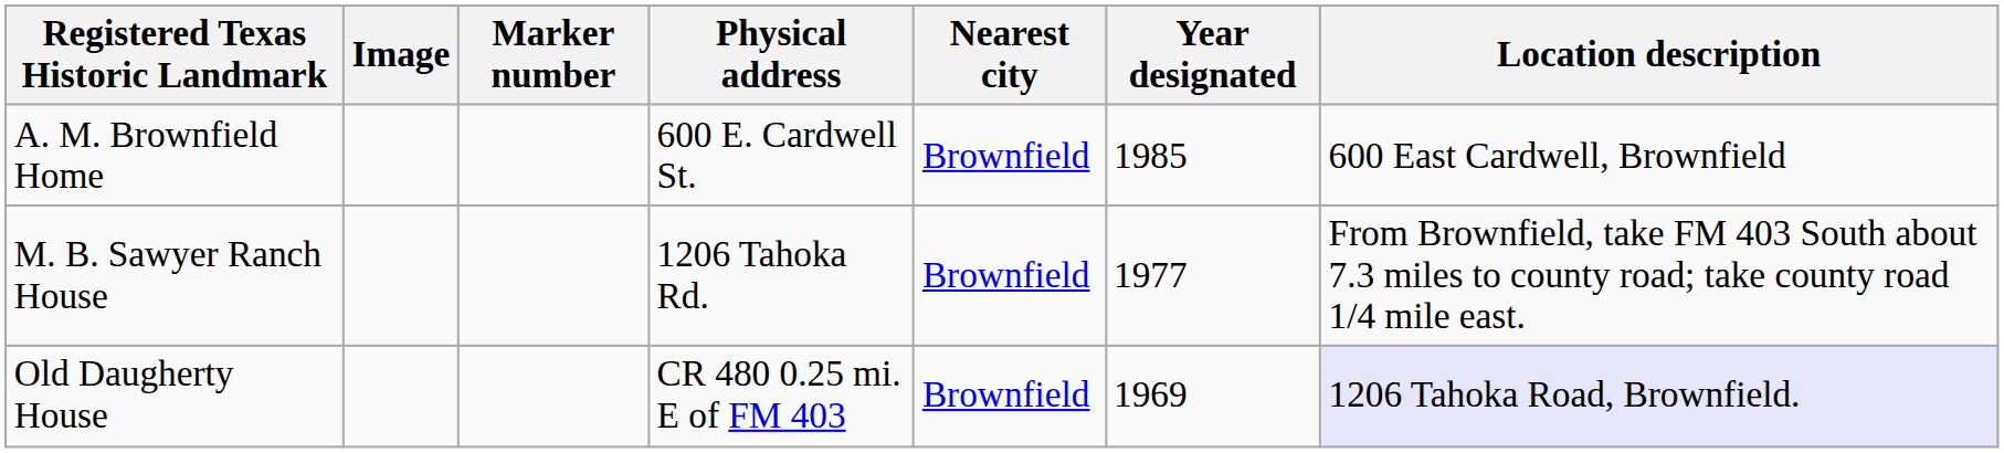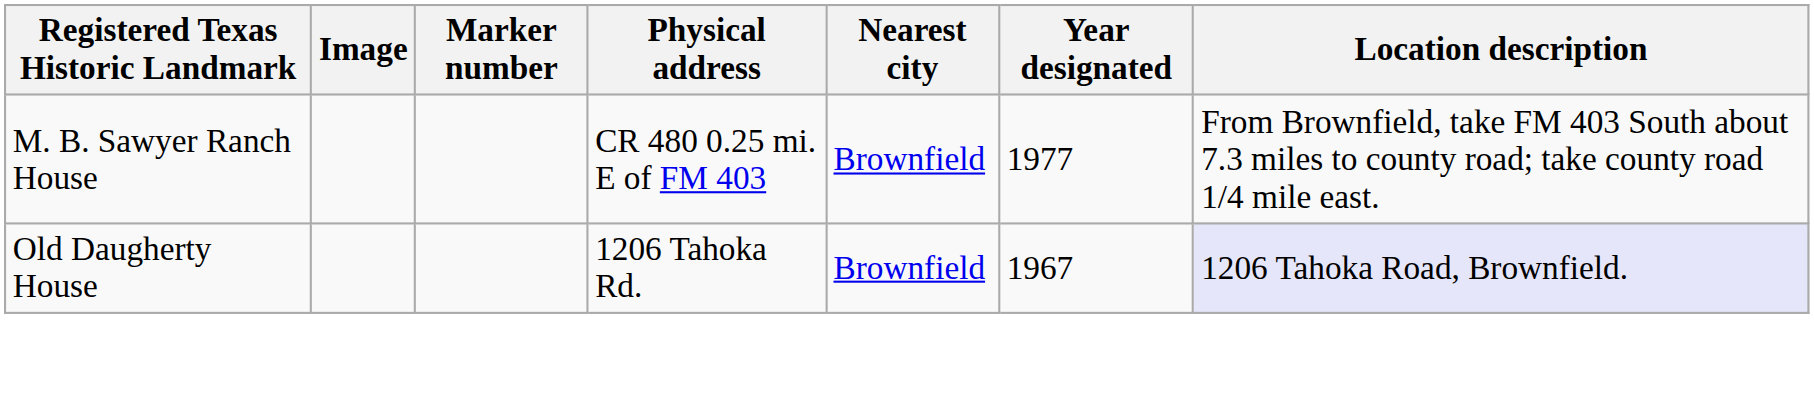- row: A. M. Brownfield Home | 600 E. Cardwell St. | Brownfield | 1985 | 600 East Cardwell, Brownfield
M. B. Sawyer Ranch House | Physical address: 1206 Tahoka Rd. -> CR 480 0.25 mi. E of FM 403
Old Daugherty House | Physical address: CR 480 0.25 mi. E of FM 403 -> 1206 Tahoka Rd.
Old Daugherty House | Year designated: 1969 -> 1967
